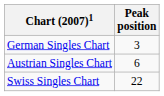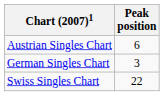rows swapped: Austrian Singles Chart <-> German Singles Chart
